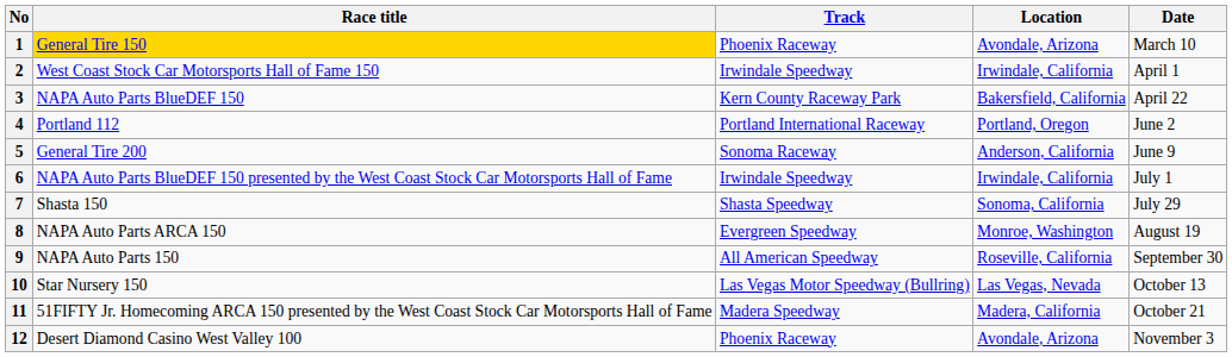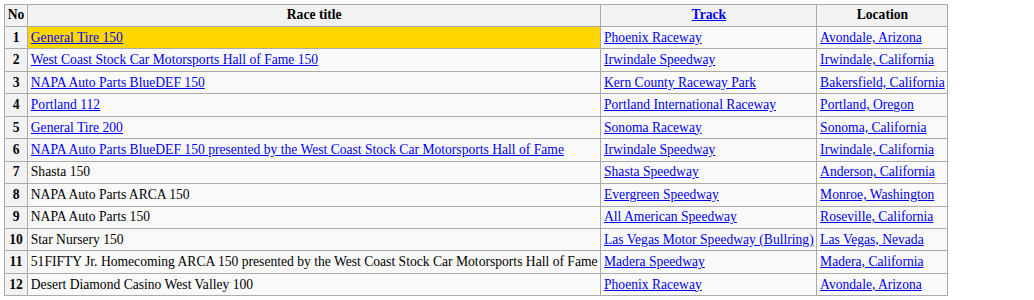- column: Date | March 10 | April 1 | April 22 | June 2 | June 9 | July 1 | July 29 | August 19 | September 30 | October 13 | October 21 | November 3
5 | Location: Anderson, California -> Sonoma, California
7 | Location: Sonoma, California -> Anderson, California
